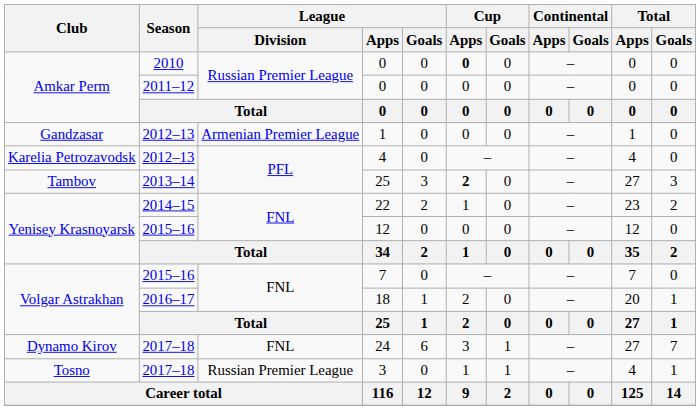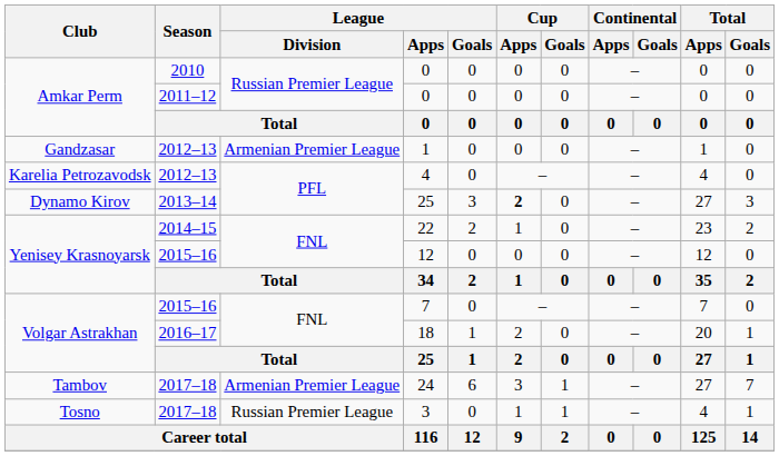2010 / 0 | Cup / Apps: bold -> normal
2013–14 / 25 | Club: Tambov -> Dynamo Kirov
24 | Club: Dynamo Kirov -> Tambov
24 | League / Division: FNL -> Armenian Premier League
